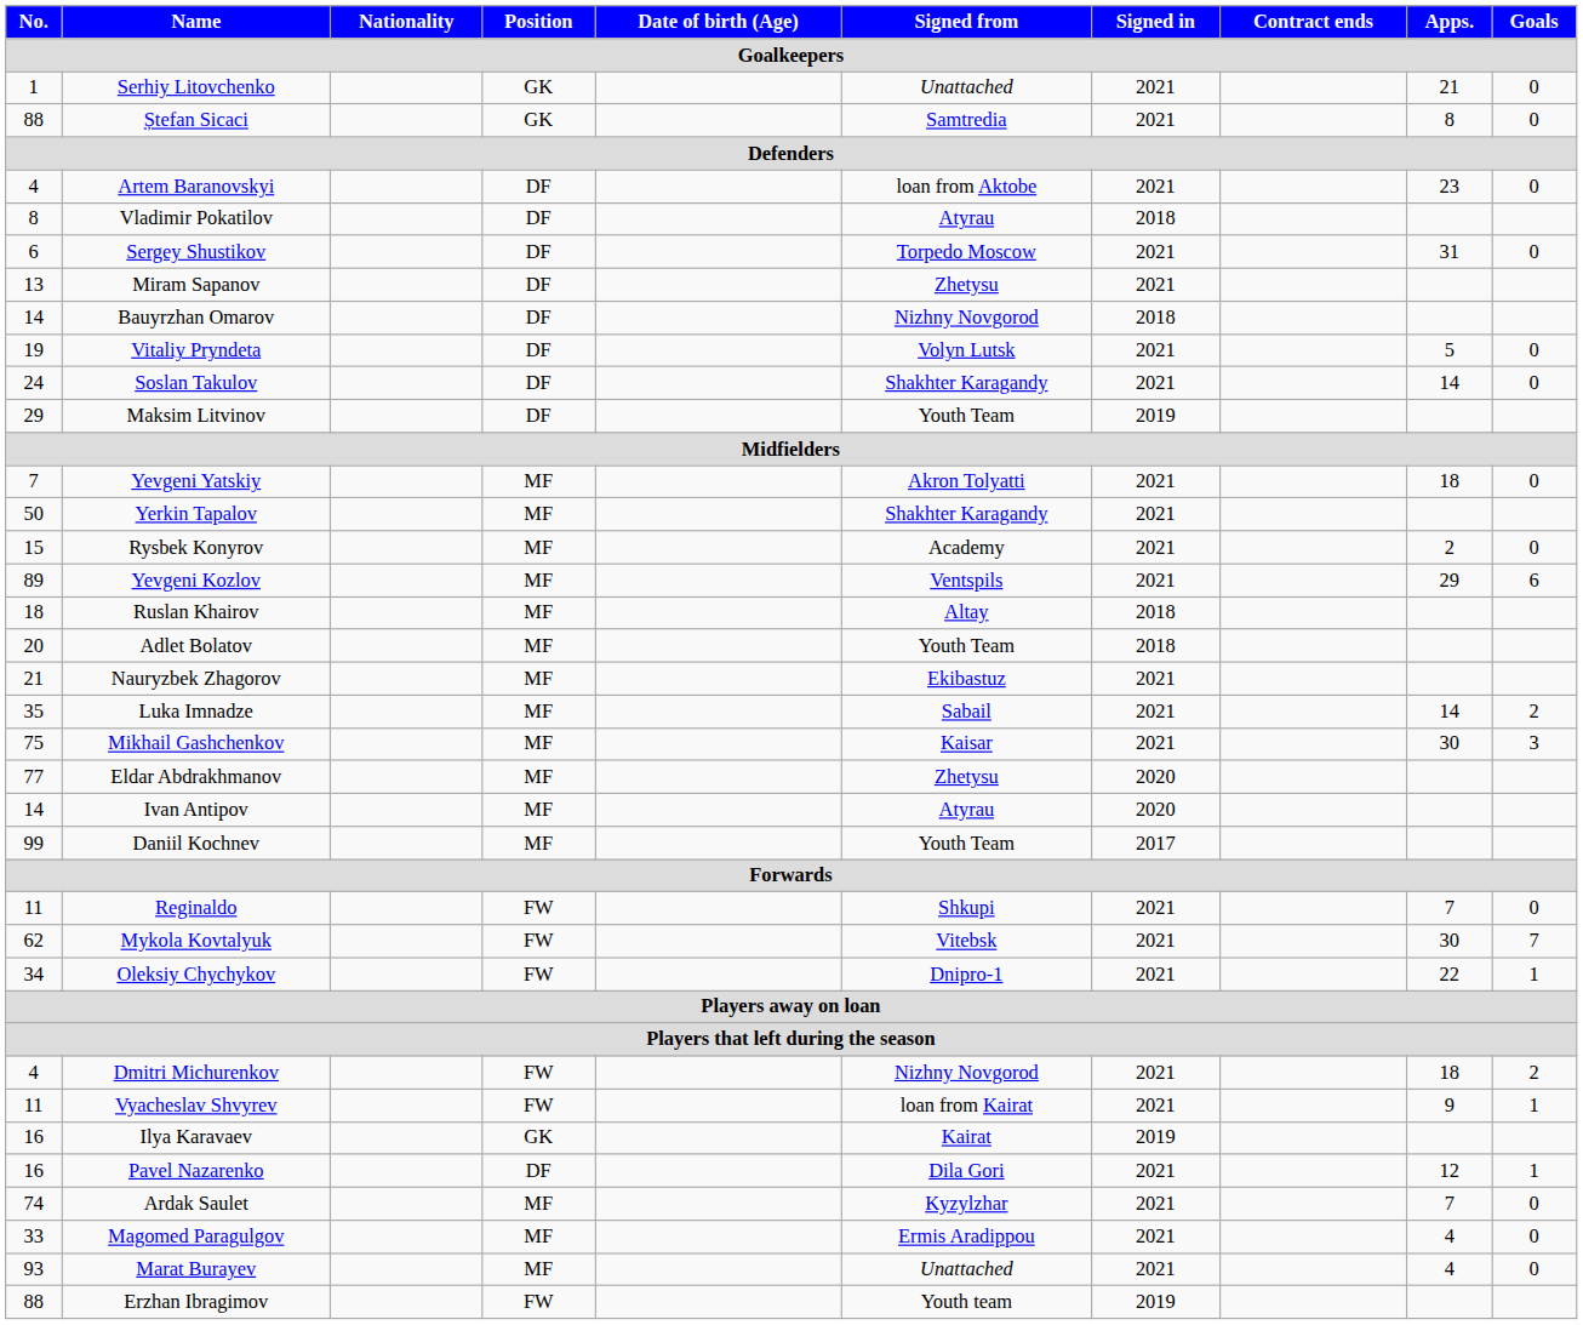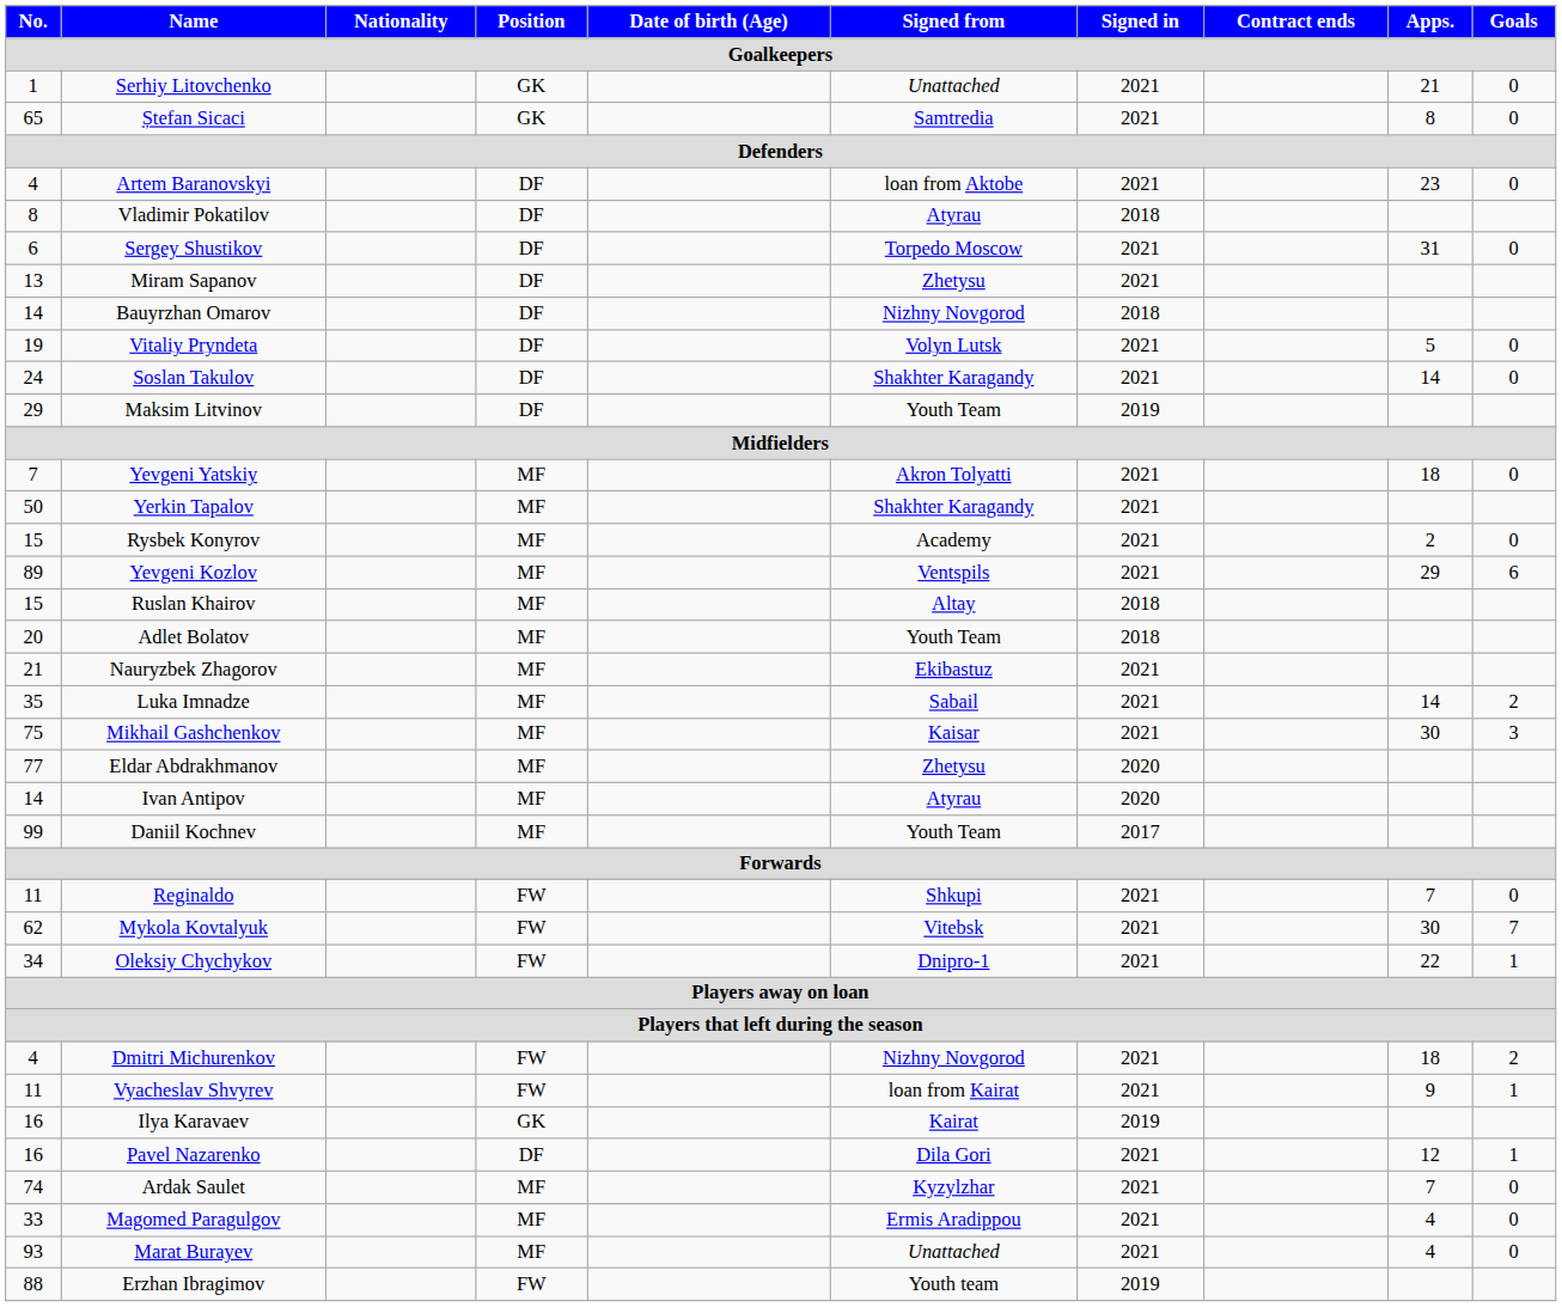Ștefan Sicaci | No.: 88 -> 65
Ruslan Khairov | No.: 18 -> 15
